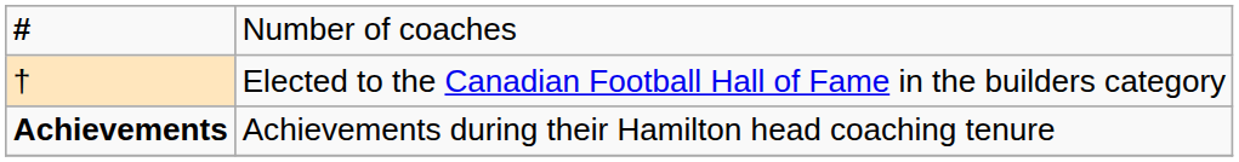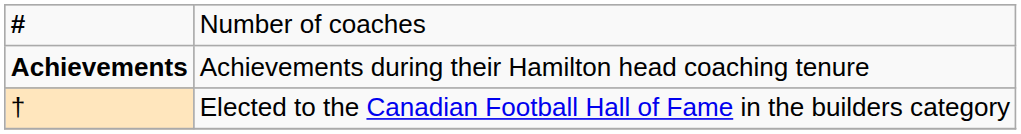rows swapped: † <-> Achievements
